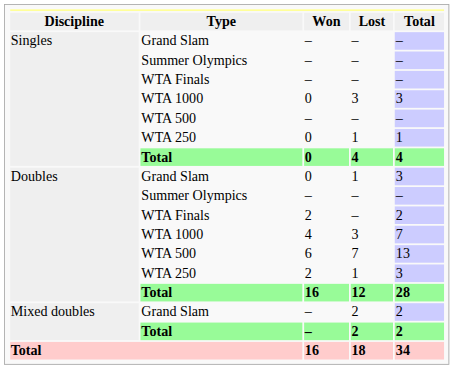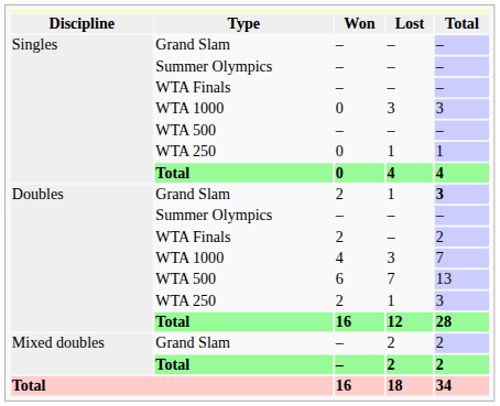Grand Slam / 1 | Won: 0 -> 2
Grand Slam / 1 | Total: normal -> bold
